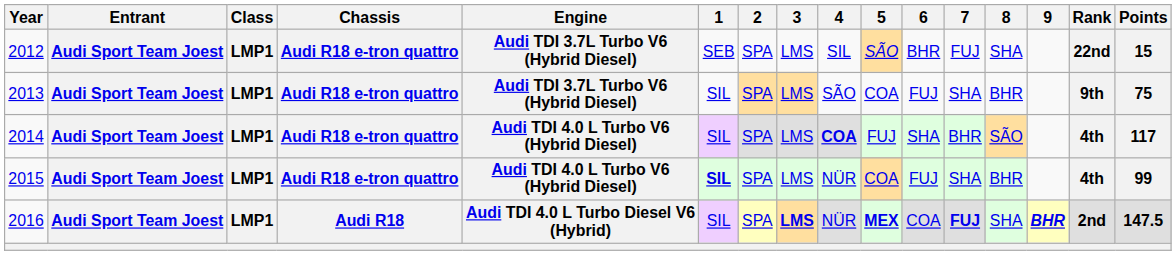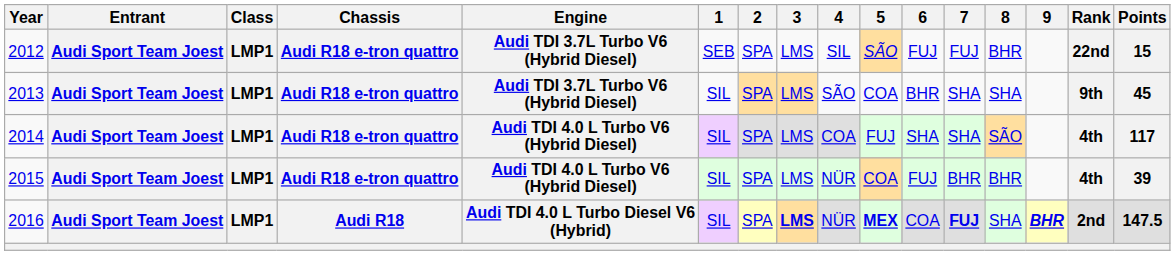2012 | 6: BHR -> FUJ
2012 | 8: SHA -> BHR
2013 | 6: FUJ -> BHR
2013 | 8: BHR -> SHA
2013 | Points: 75 -> 45
2014 | 4: bold -> normal
2014 | 7: BHR -> SHA
2015 | 1: bold -> normal
2015 | 7: SHA -> BHR
2015 | Points: 99 -> 39
